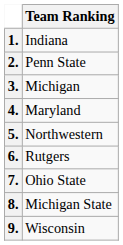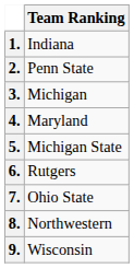5. | Team Ranking: Northwestern -> Michigan State
8. | Team Ranking: Michigan State -> Northwestern
